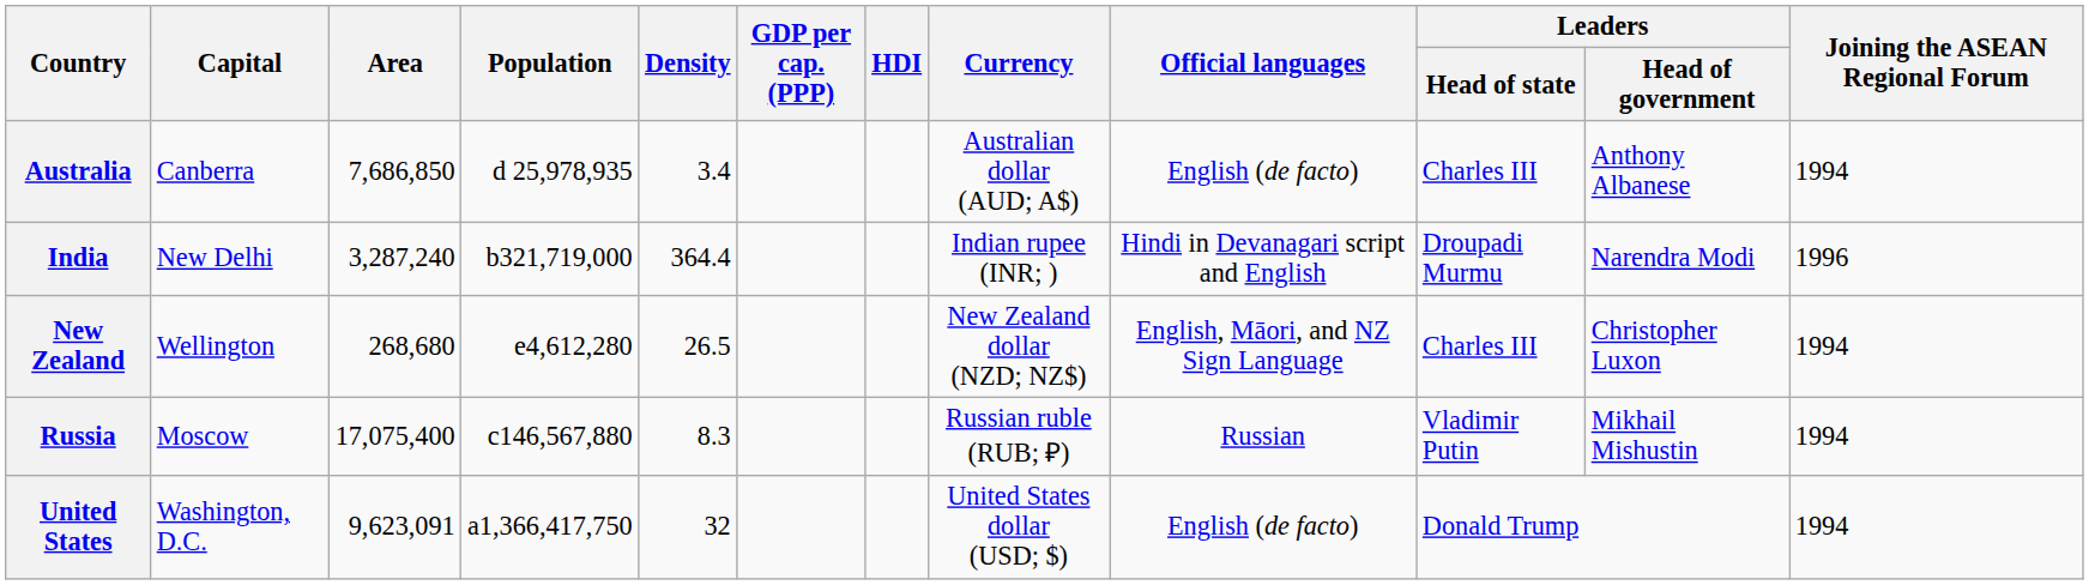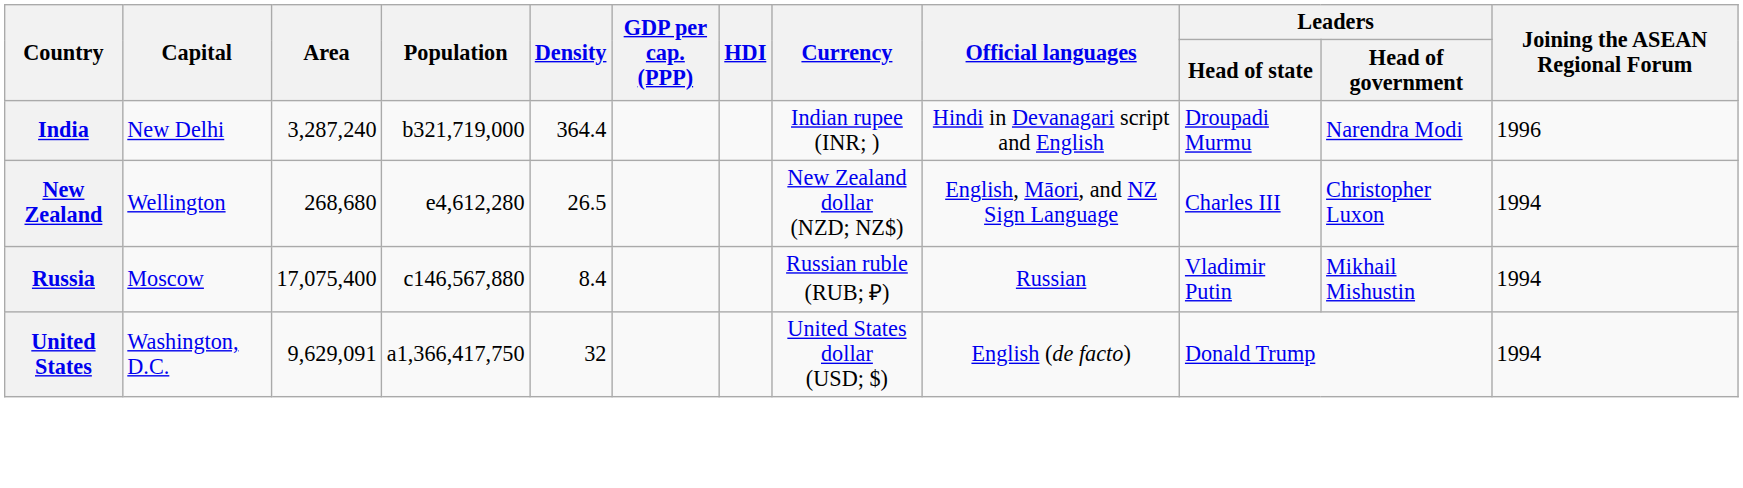- row: Australia | Canberra | 7,686,850 | d 25,978,935 | 3.4 | Australian dollar (AUD; A$) | English (de facto) | Charles III | Anthony Albanese | 1994
Russia | Density: 8.3 -> 8.4
United States | Area: 9,623,091 -> 9,629,091
